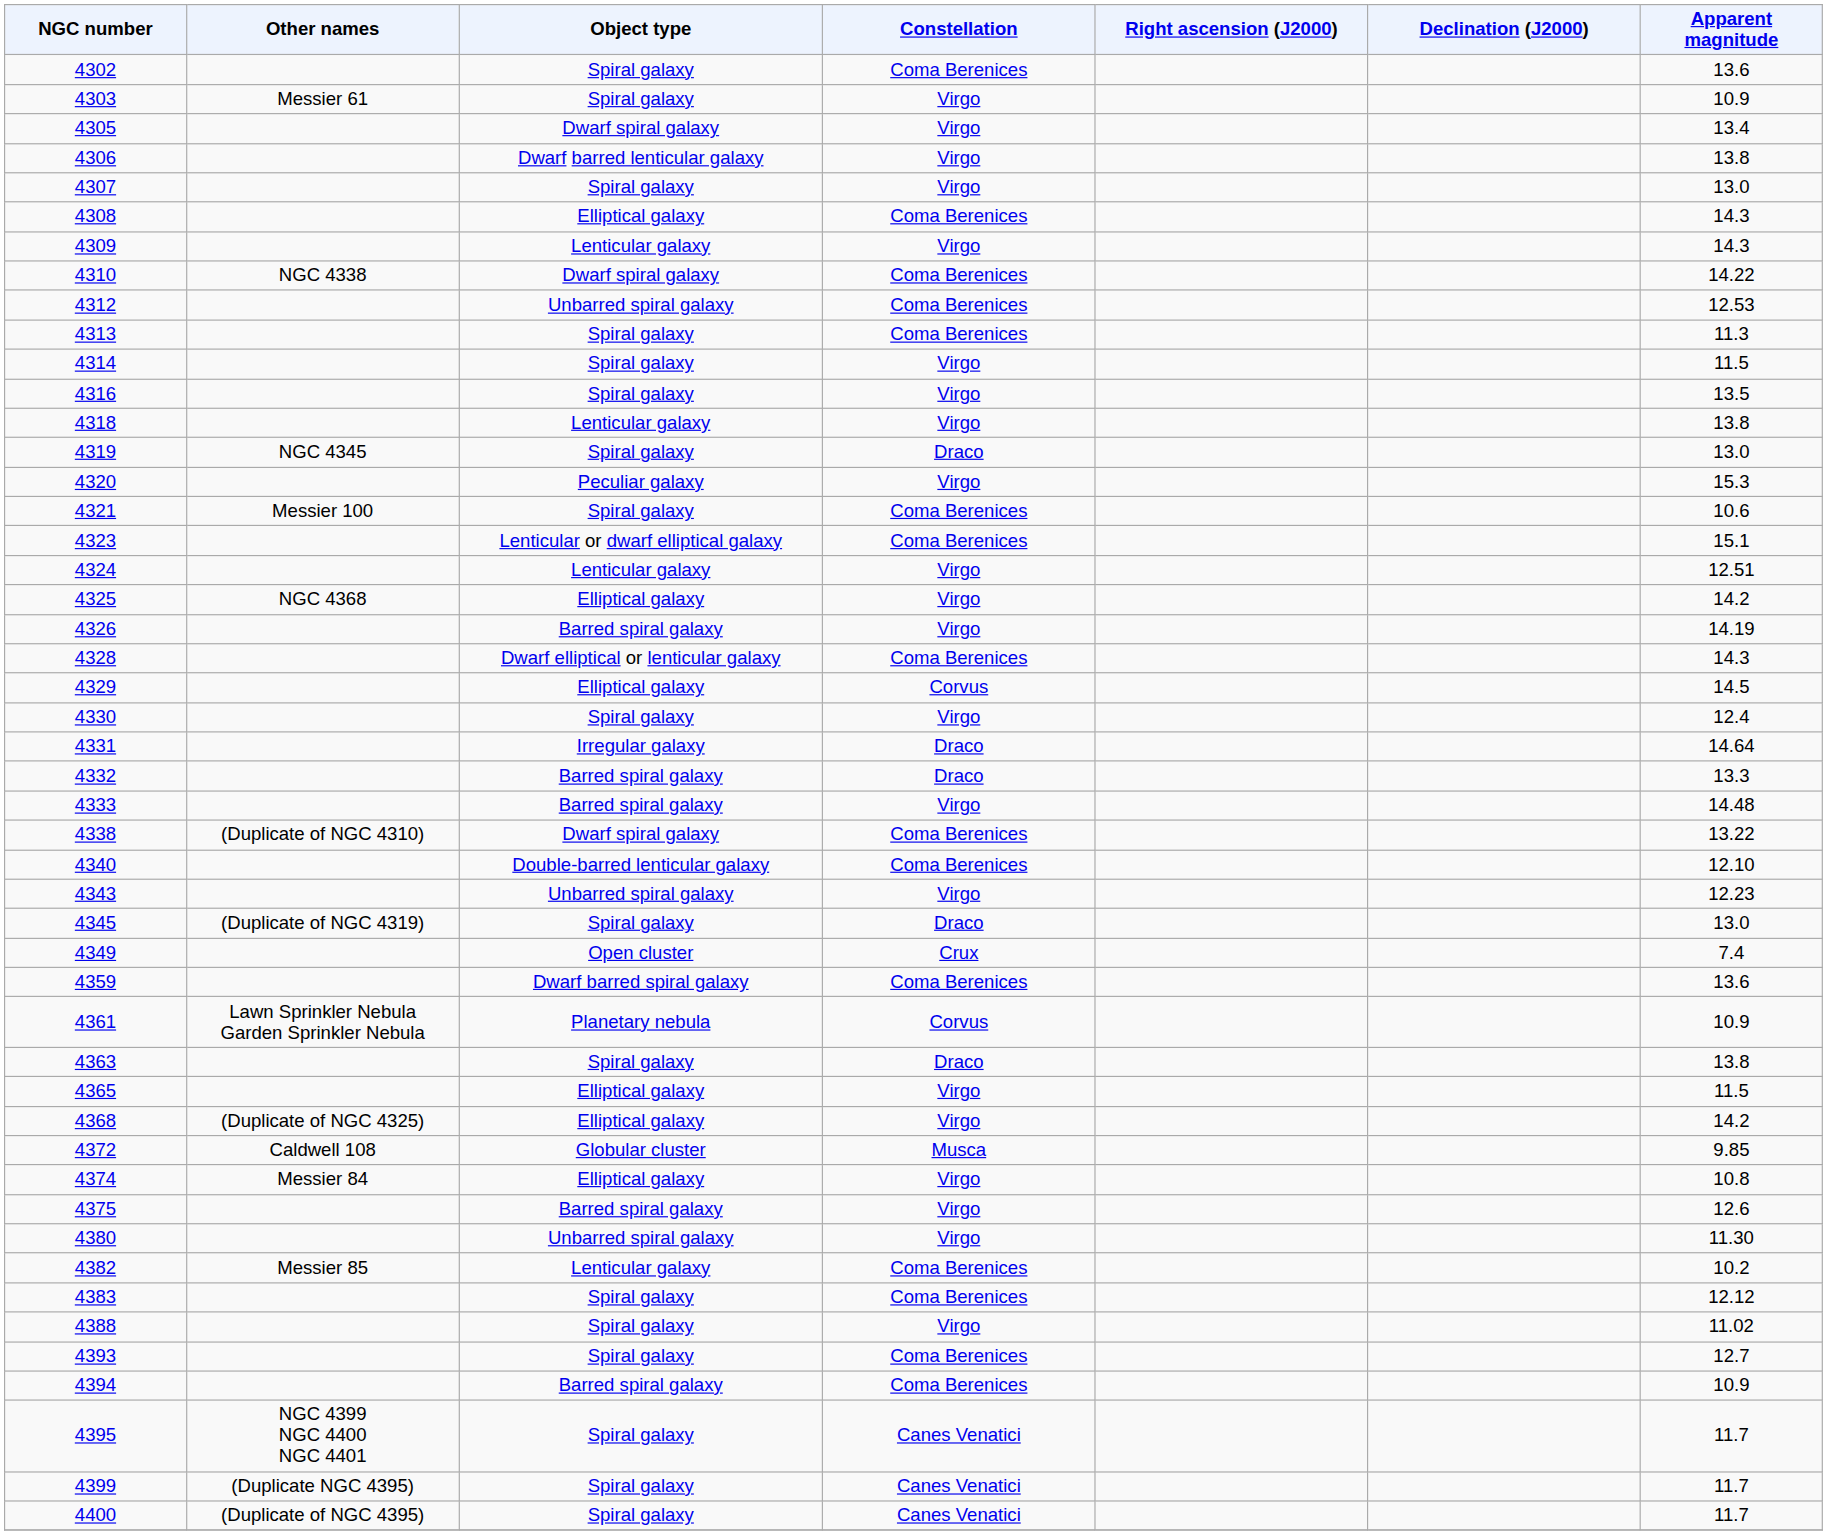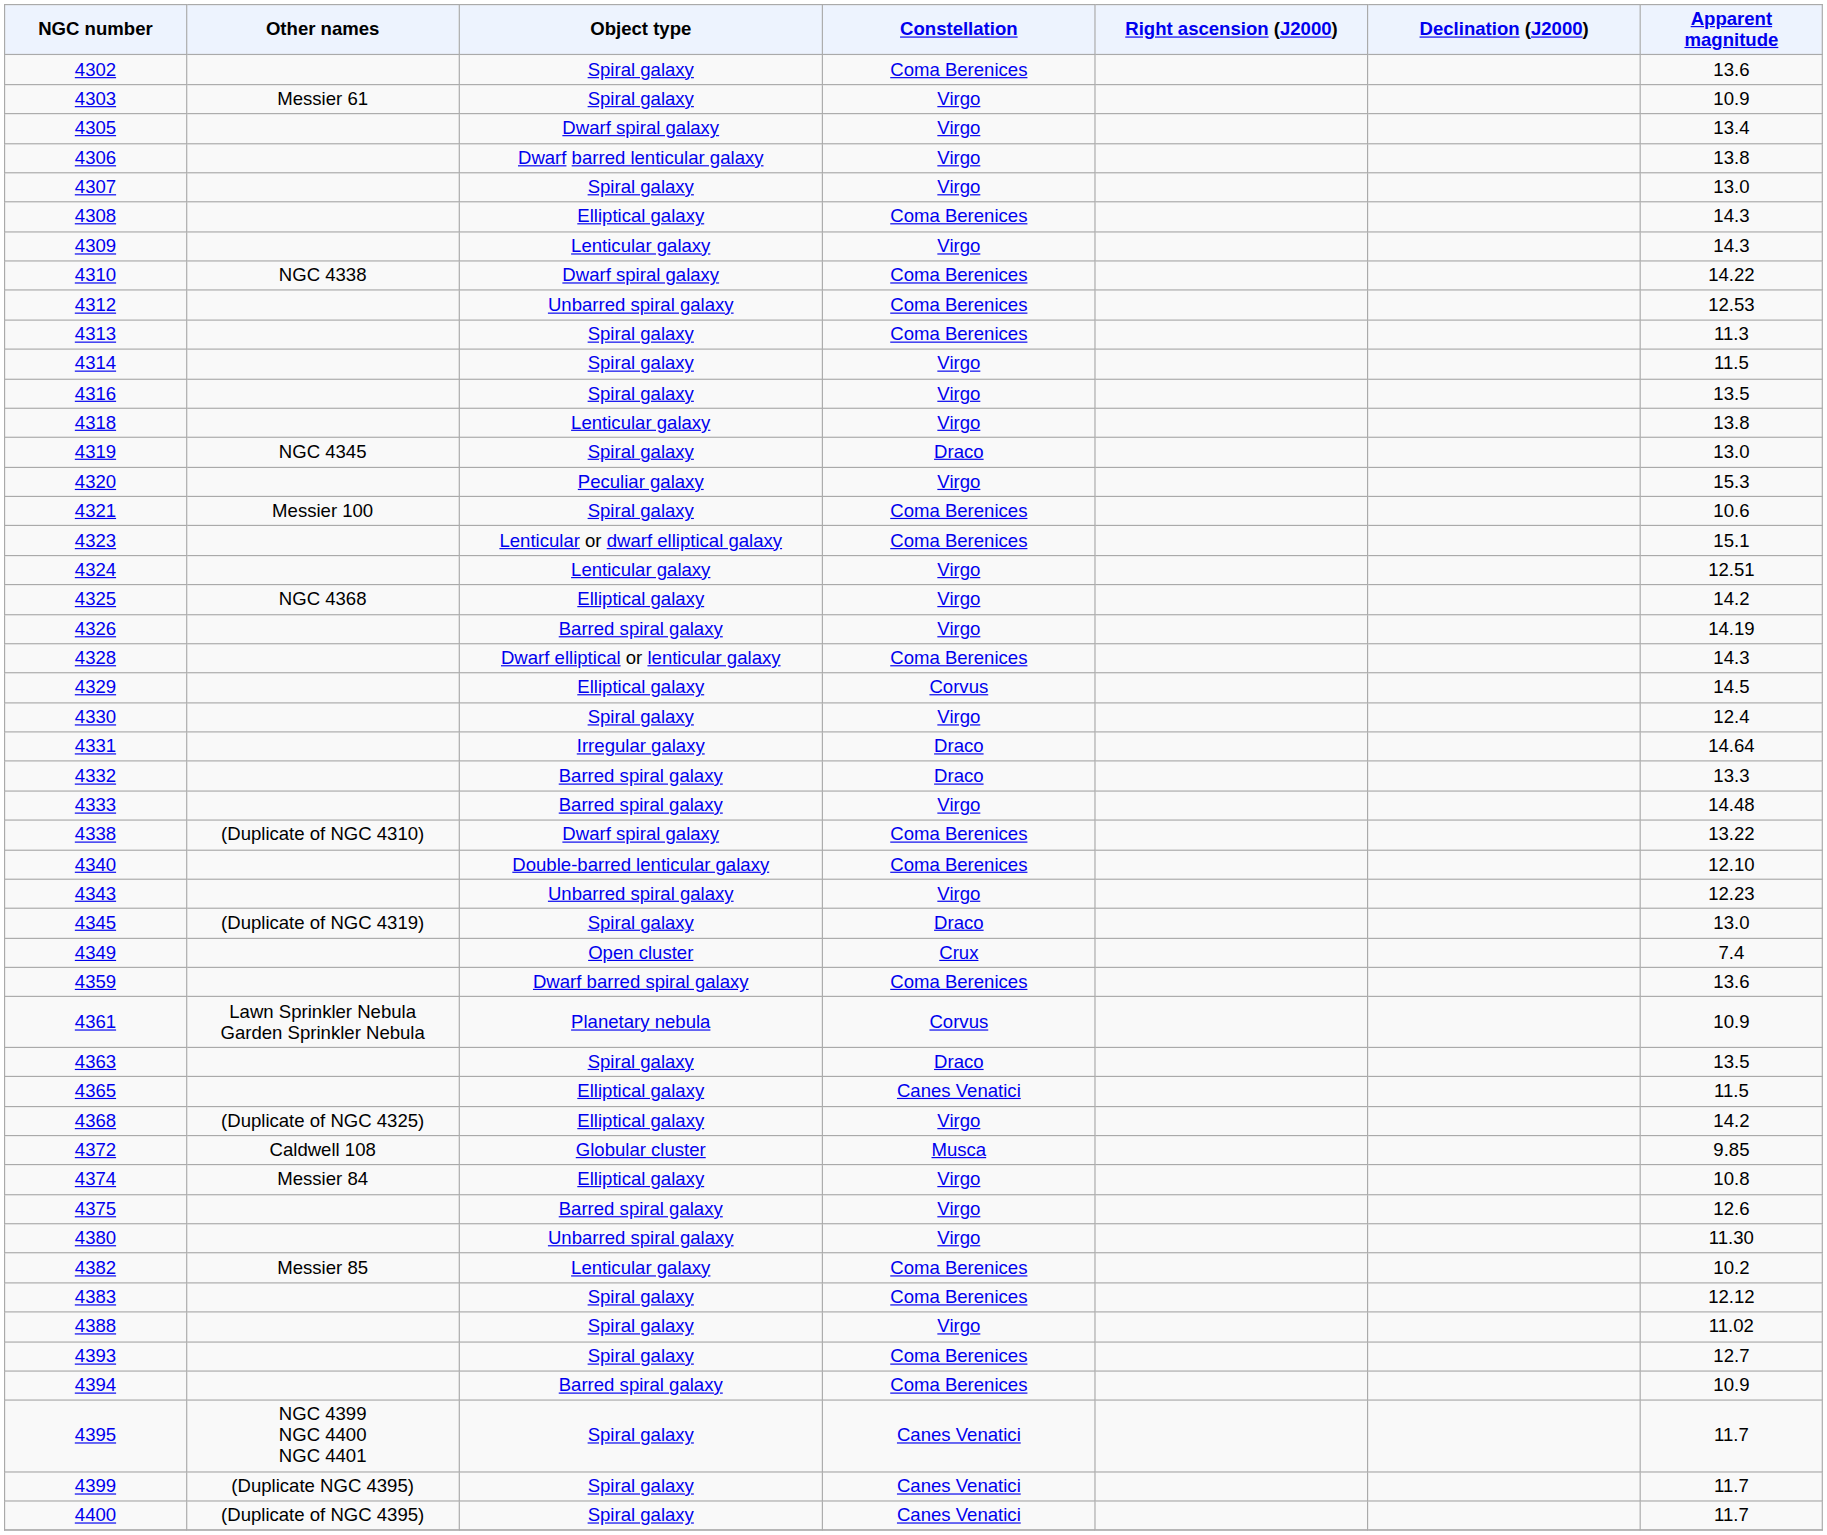4363 | Apparent magnitude: 13.8 -> 13.5
4365 | Constellation: Virgo -> Canes Venatici
